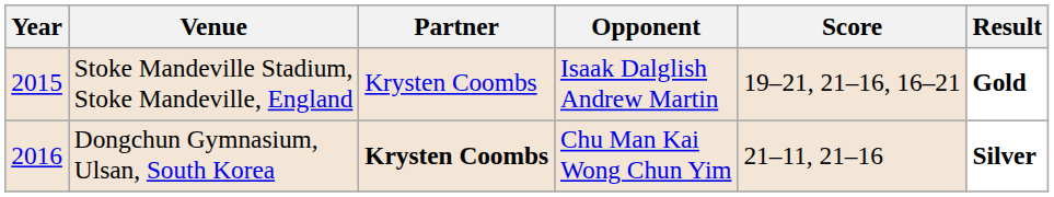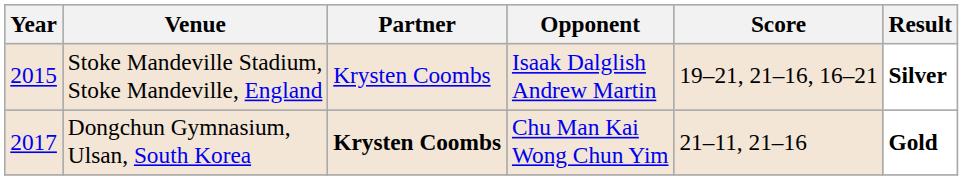Stoke Mandeville Stadium, Stoke Mandeville, England | Result: Gold -> Silver
Dongchun Gymnasium, Ulsan, South Korea | Year: 2016 -> 2017
Dongchun Gymnasium, Ulsan, South Korea | Result: Silver -> Gold
